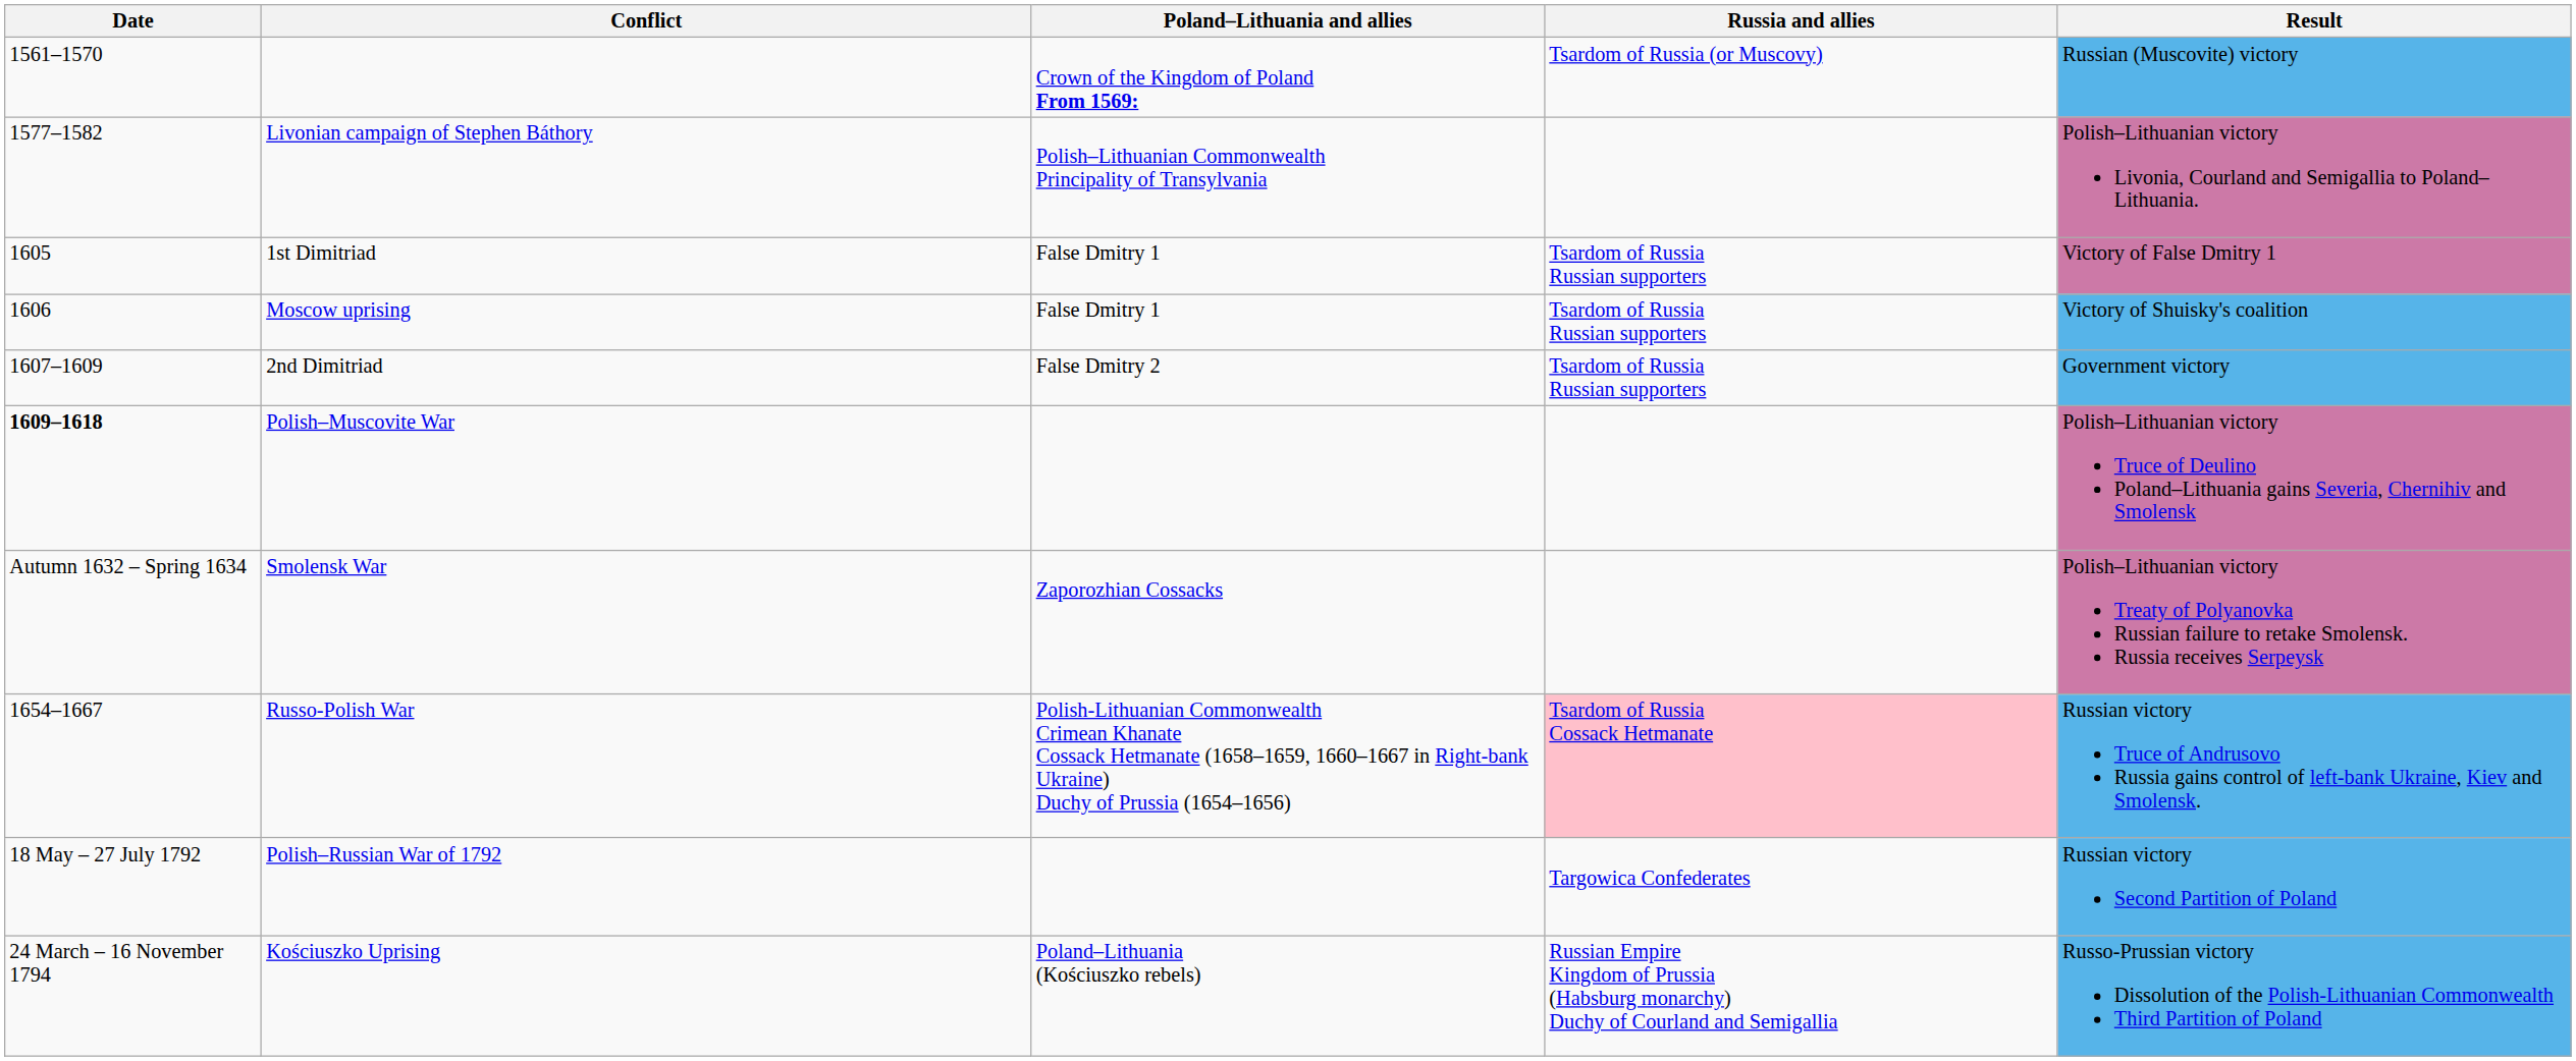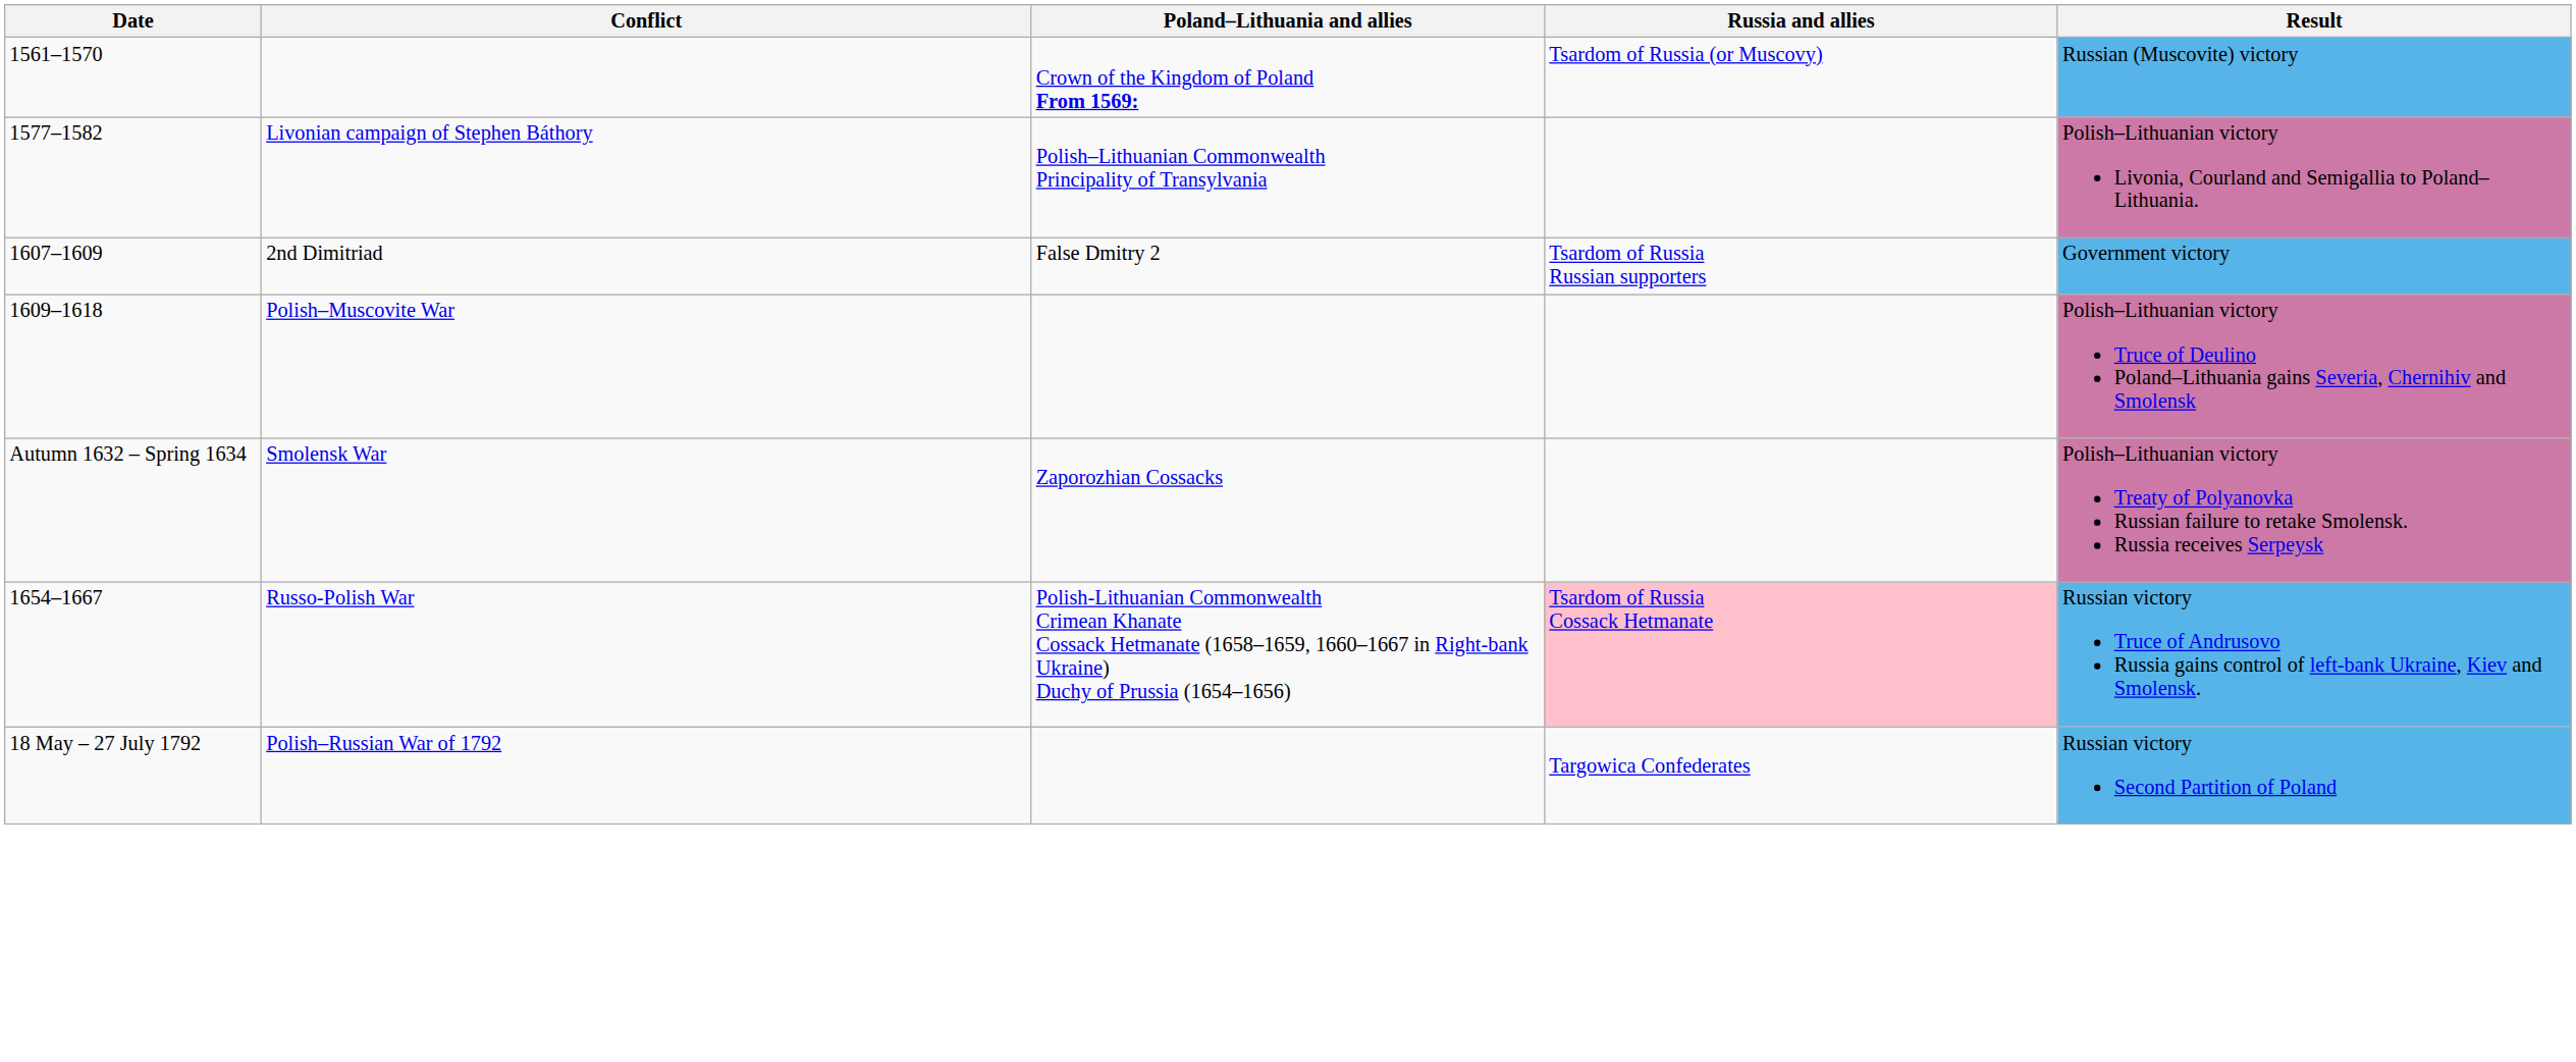- row: 1605 | 1st Dimitriad | False Dmitry 1 | Tsardom of Russia Russian supporters | Victory of False Dmitry 1
- row: 1606 | Moscow uprising | False Dmitry 1 | Tsardom of Russia Russian supporters | Victory of Shuisky's coalition
Polish–Muscovite War | Date: bold -> normal
- row: 24 March – 16 November 1794 | Kościuszko Uprising | Poland–Lithuania (Kościuszko rebels) | Russian Empire Kingdom of Prussia (Habsburg monarchy) Duchy of Courland and Semigallia | Russo-Prussian victory Dissolution of the Polish-Lithuanian Commonwealth Third Partition of Poland
